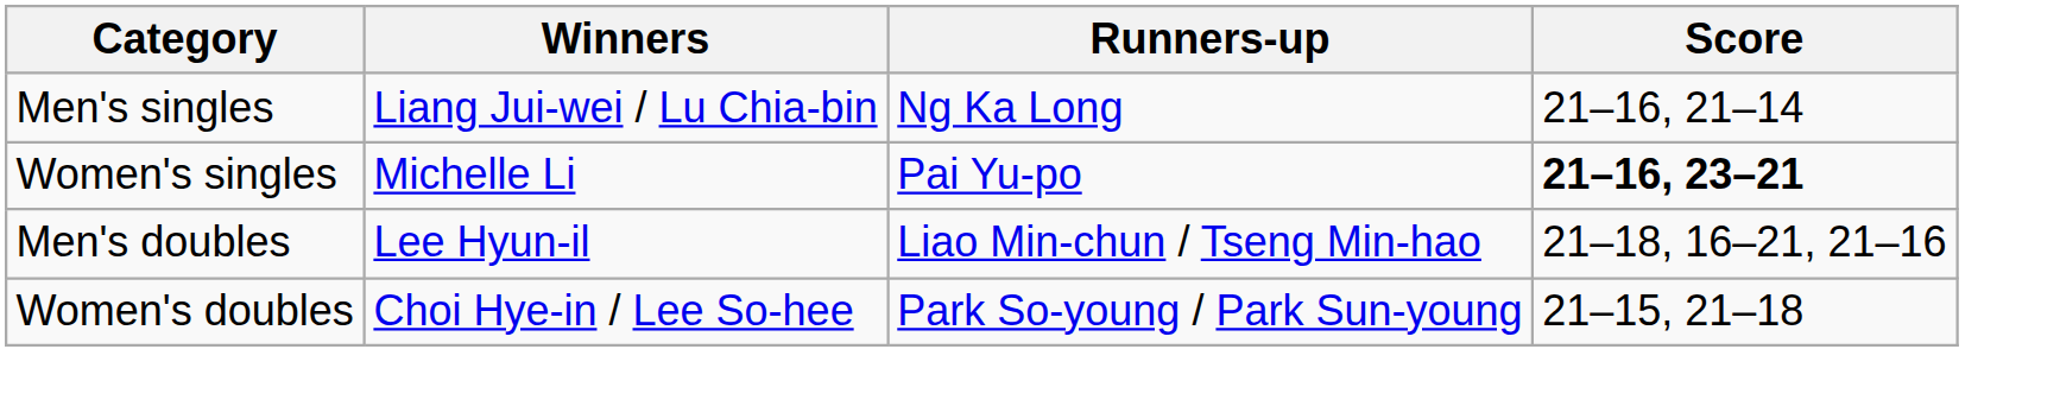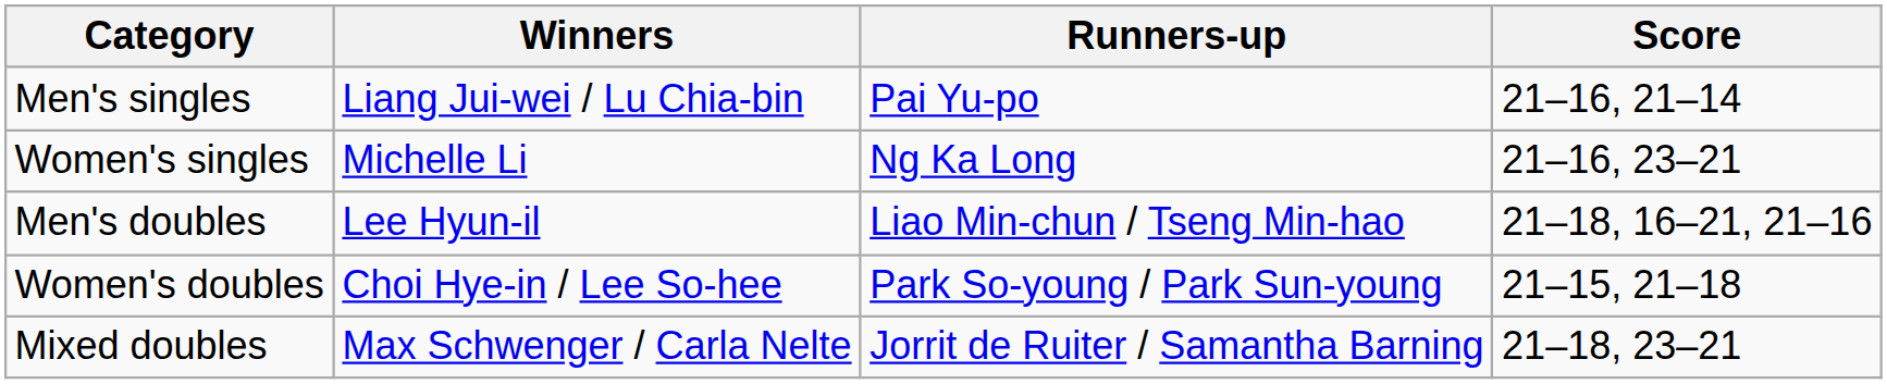Men's singles | Runners-up: Ng Ka Long -> Pai Yu-po
Women's singles | Runners-up: Pai Yu-po -> Ng Ka Long
Women's singles | Score: bold -> normal
+ row: Mixed doubles | Max Schwenger / Carla Nelte | Jorrit de Ruiter / Samantha Barning | 21–18, 23–21
